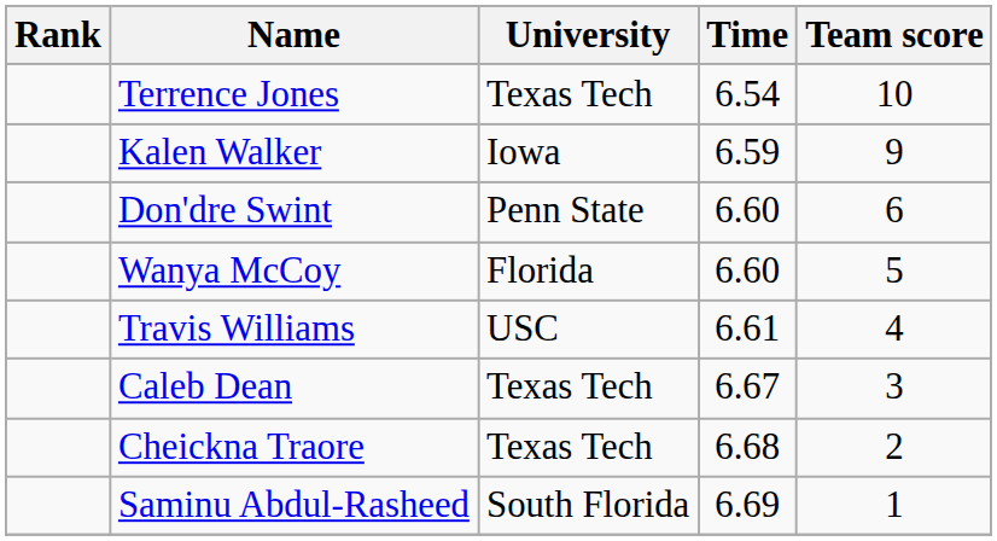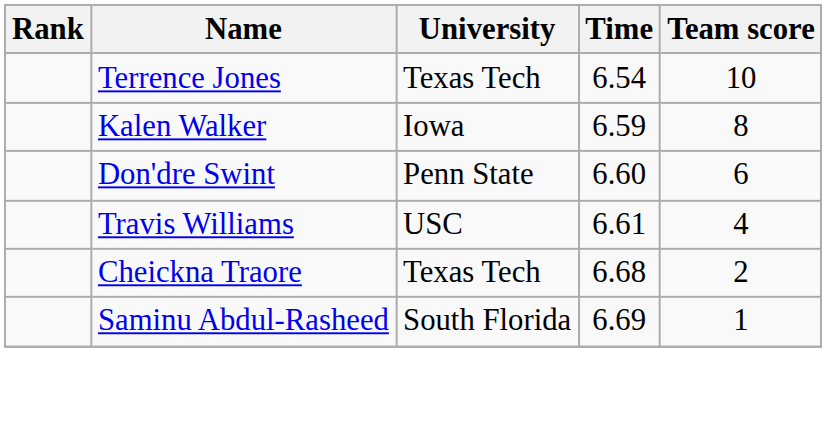Kalen Walker | Team score: 9 -> 8
- row: Wanya McCoy | Florida | 6.60 | 5
- row: Caleb Dean | Texas Tech | 6.67 | 3
